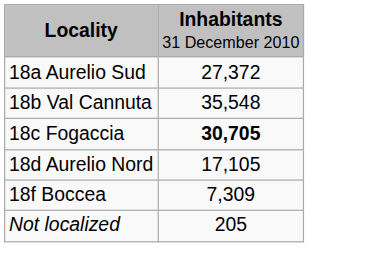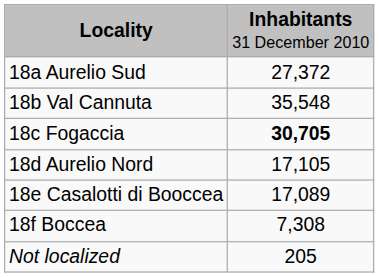+ row: 18e Casalotti di Booccea | 17,089
18f Boccea | column 2: 7,309 -> 7,308
